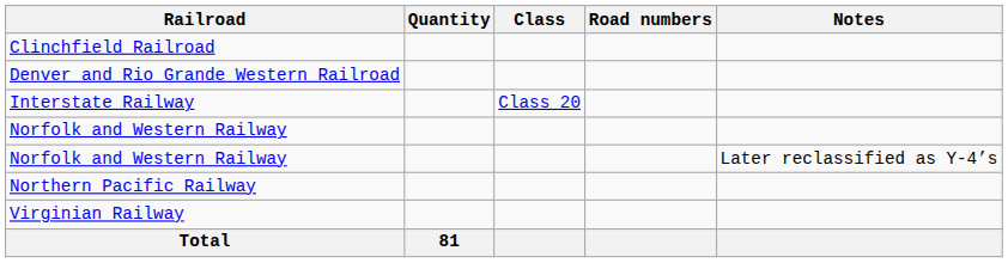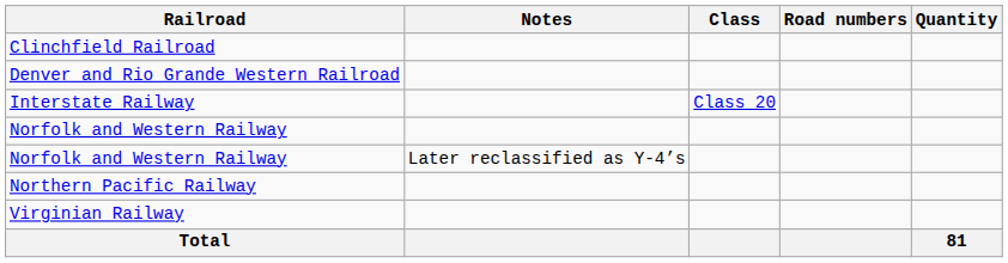columns swapped: Quantity <-> Notes
